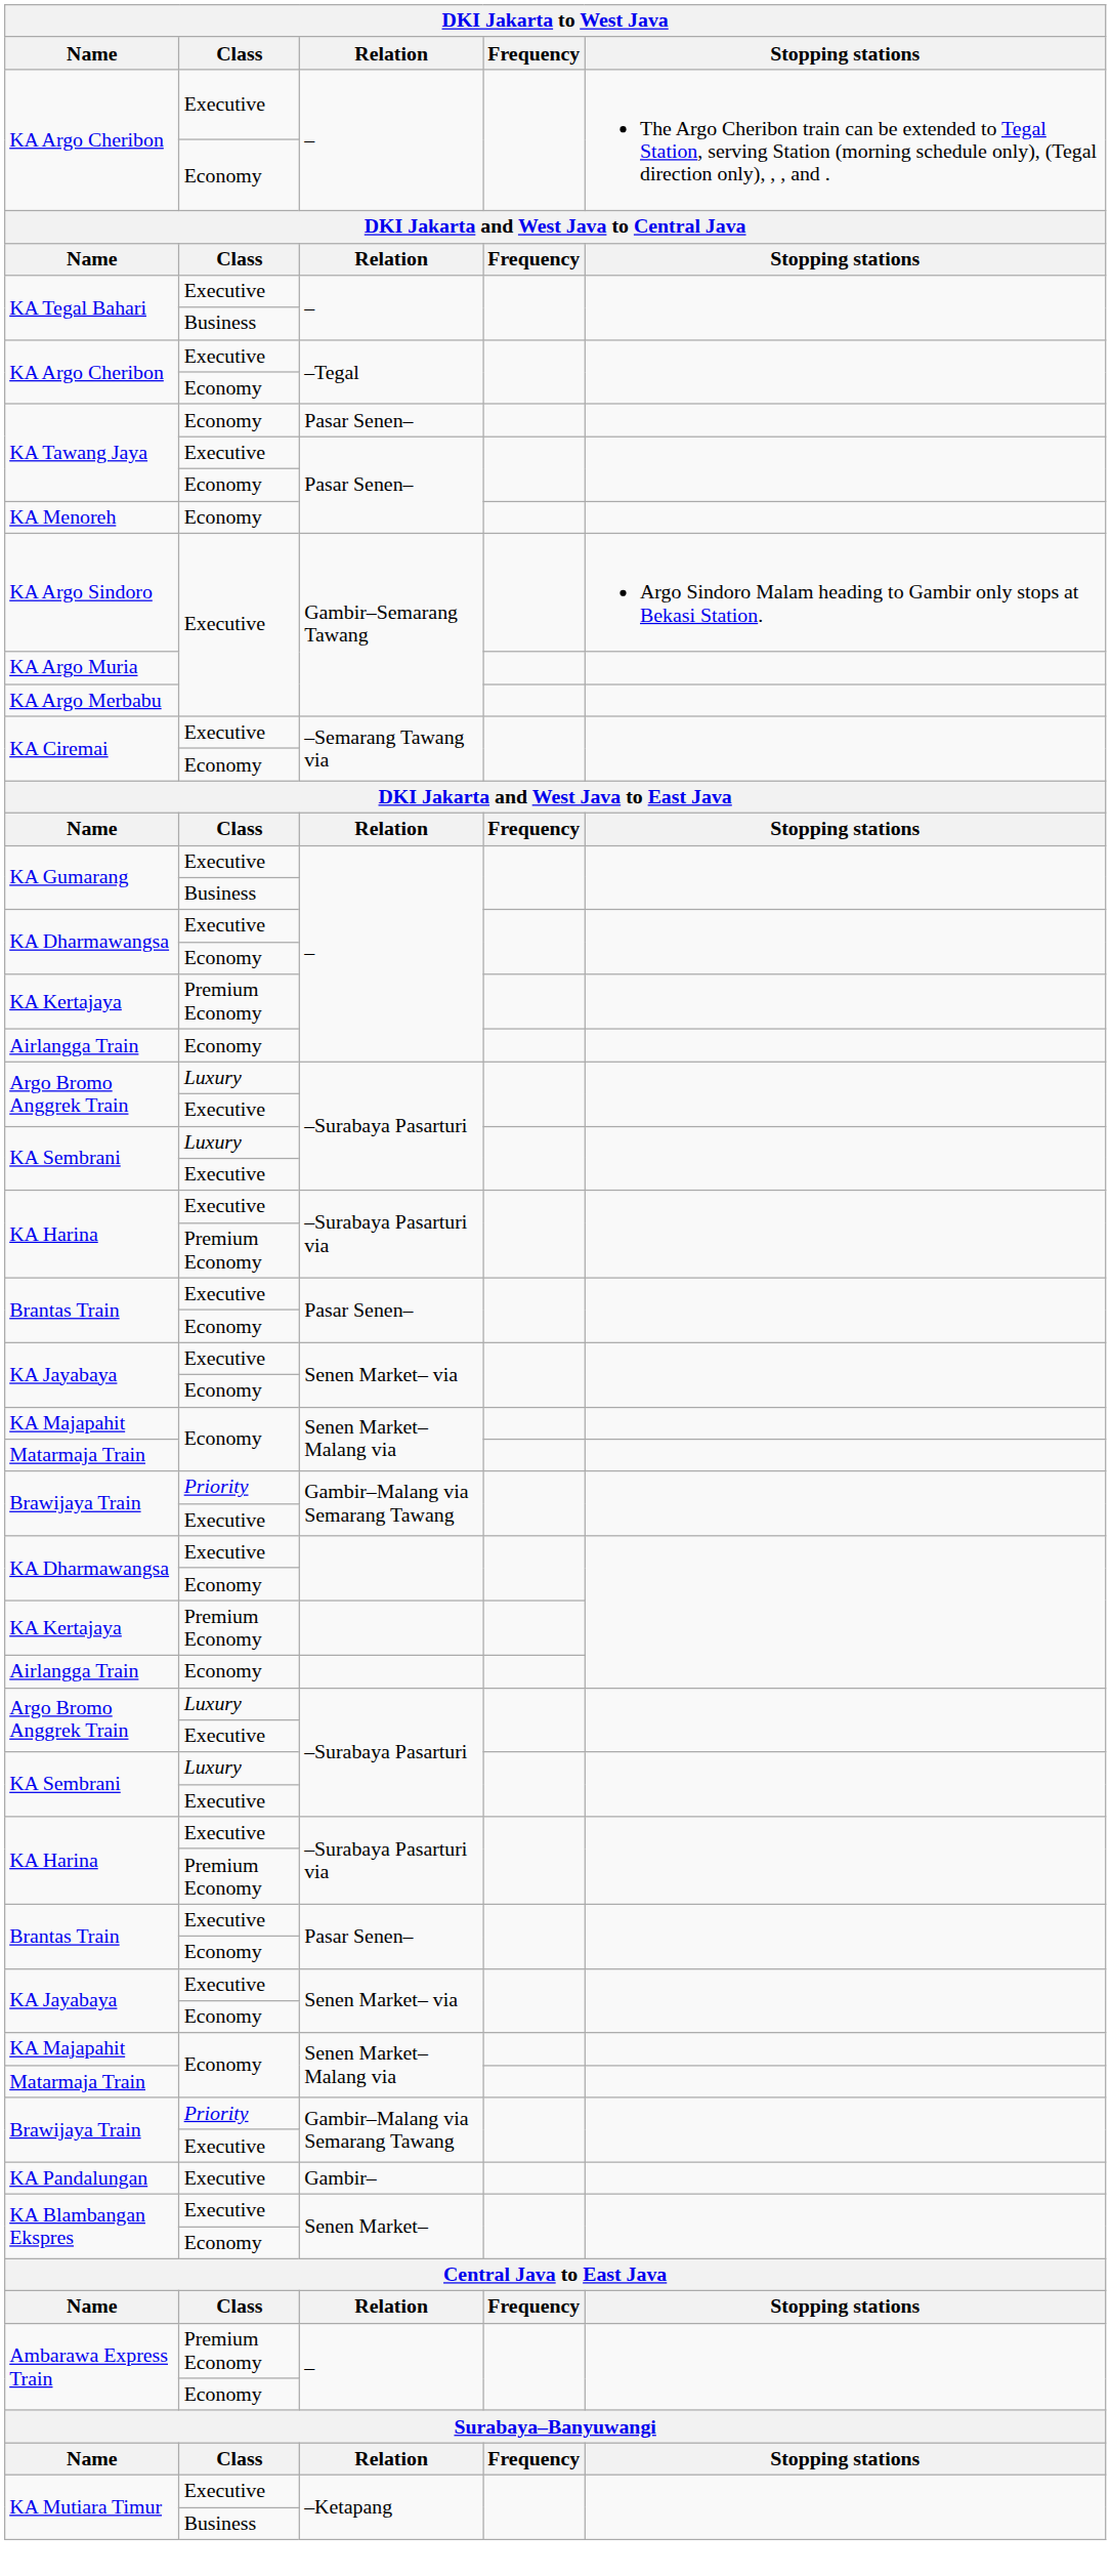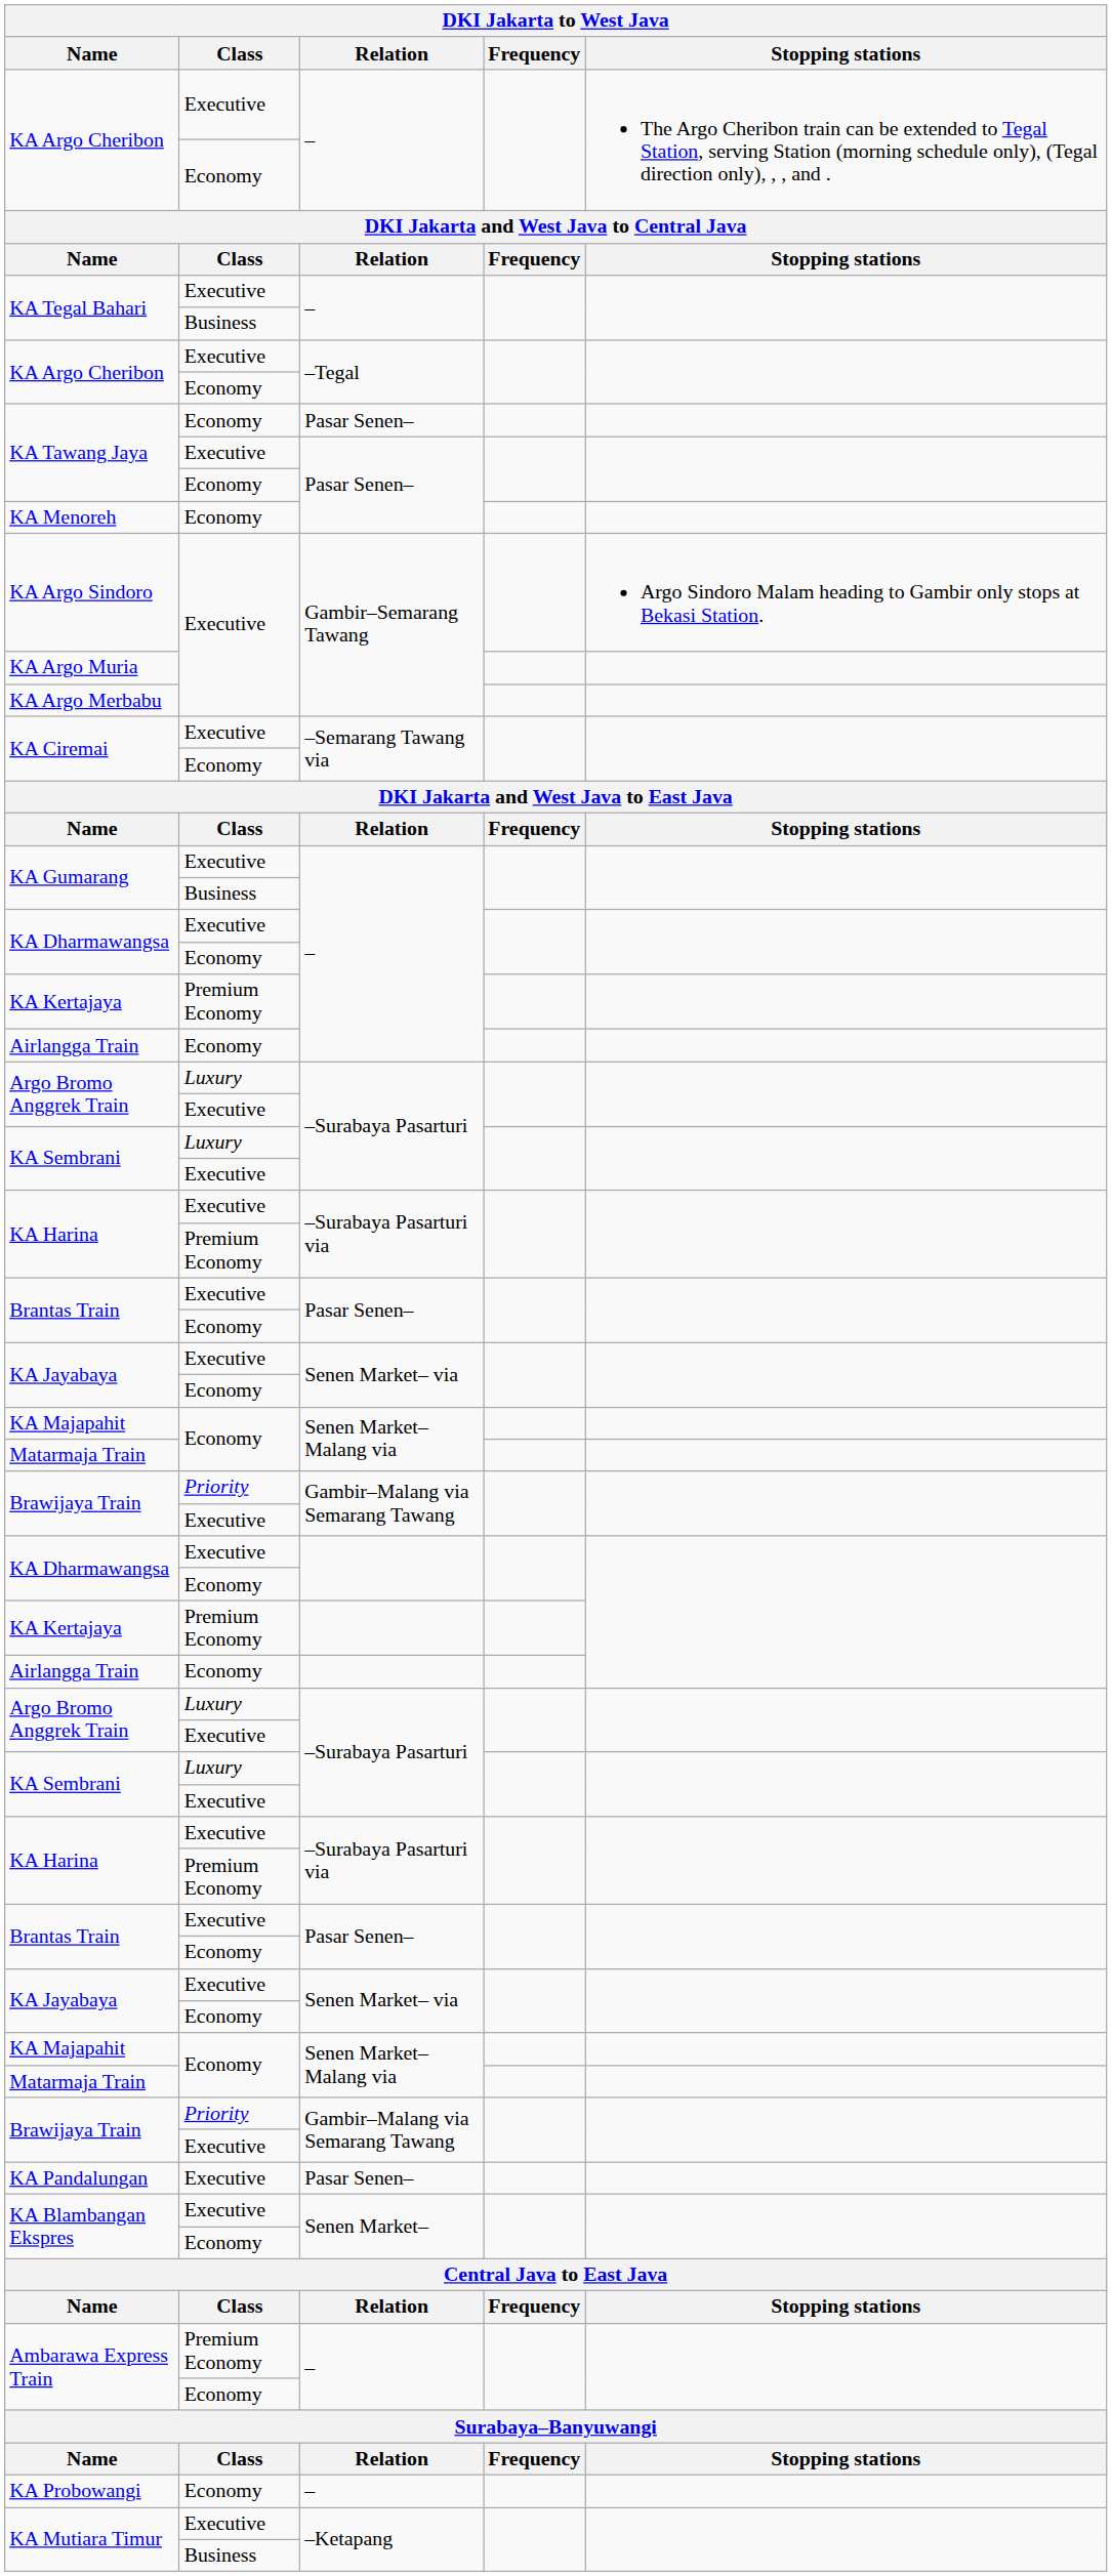KA Pandalungan | Relation: Gambir– -> Pasar Senen–
+ row: KA Probowangi | Economy | –
